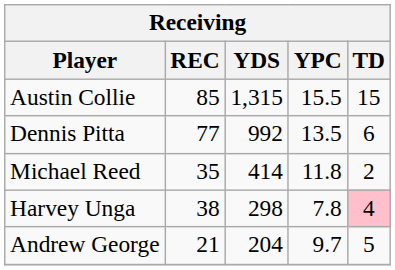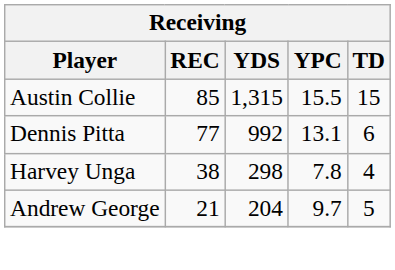Dennis Pitta | YPC: 13.5 -> 13.1
- row: Michael Reed | 35 | 414 | 11.8 | 2
Harvey Unga | TD: pink background -> no background
